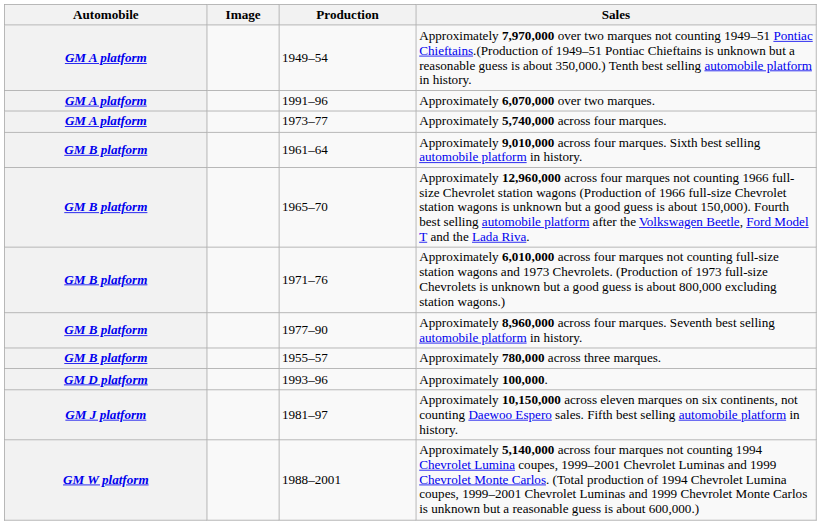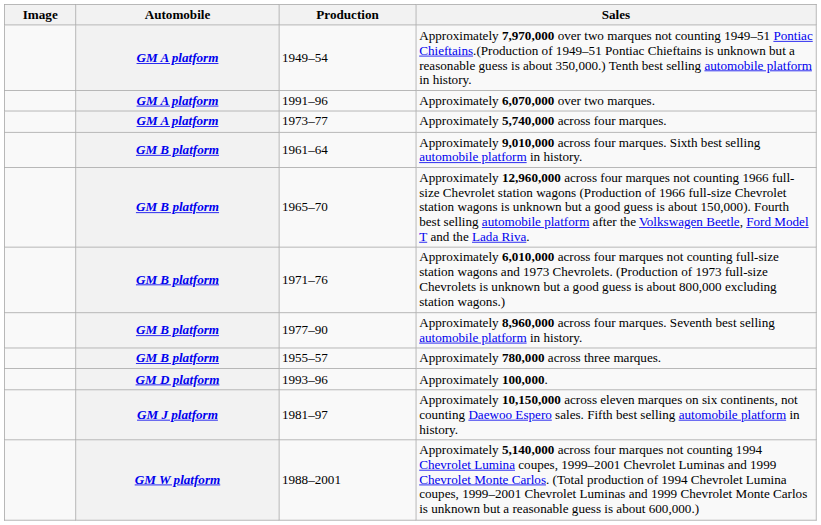columns swapped: Image <-> Automobile
